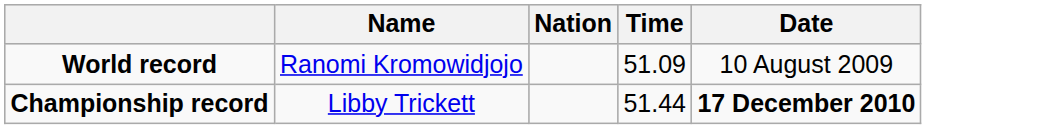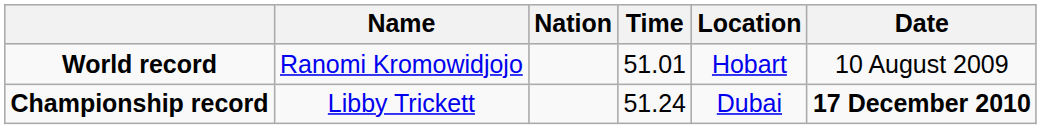+ column: Location | Hobart | Dubai
World record | Time: 51.09 -> 51.01
Championship record | Time: 51.44 -> 51.24
